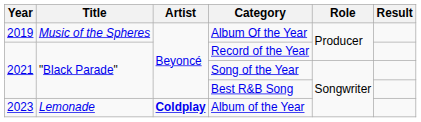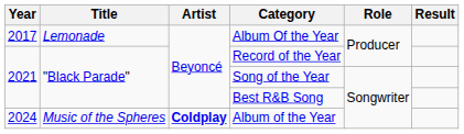Album Of the Year | Year: 2019 -> 2017
Album Of the Year | Title: Music of the Spheres -> Lemonade
Album of the Year | Year: 2023 -> 2024
Album of the Year | Title: Lemonade -> Music of the Spheres
